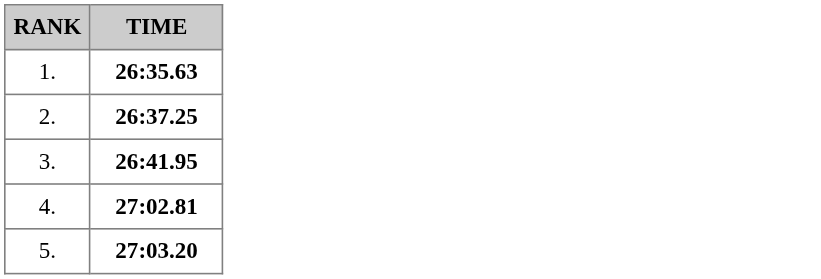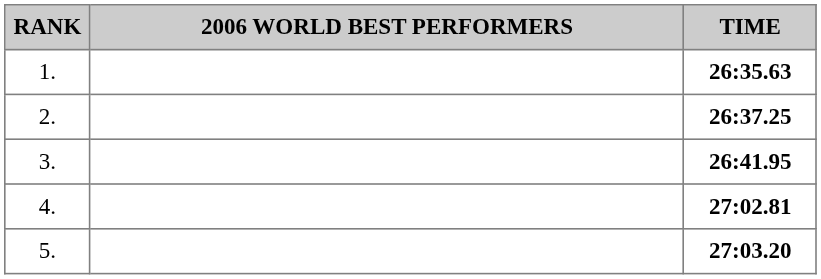+ column: 2006 WORLD BEST PERFORMERS
